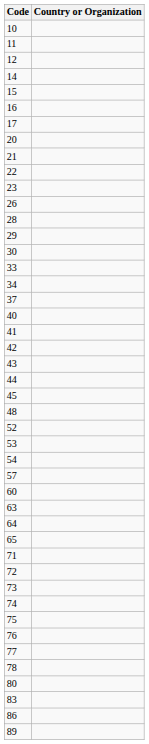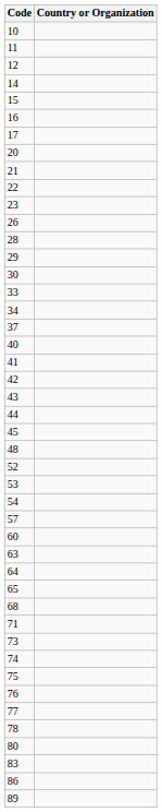+ row: 68
- row: 72
